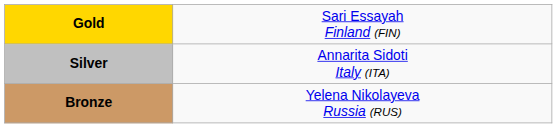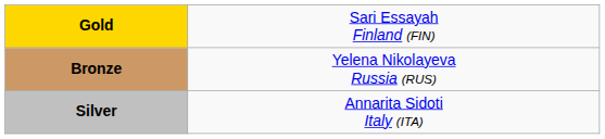rows swapped: Silver <-> Bronze
